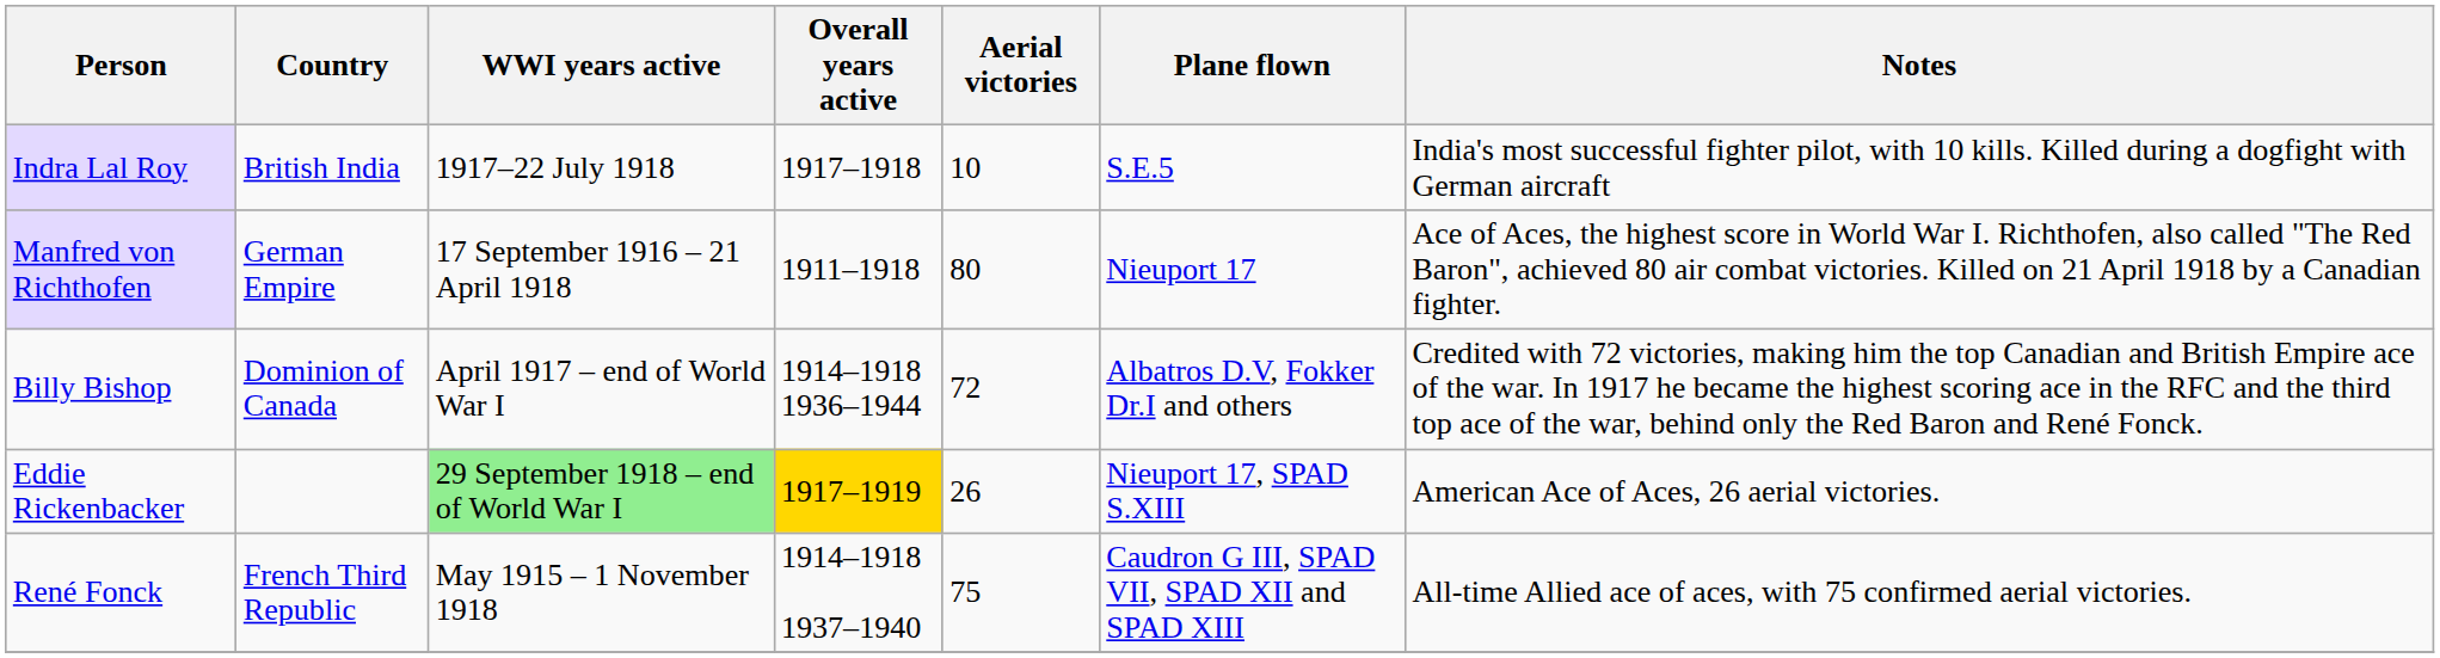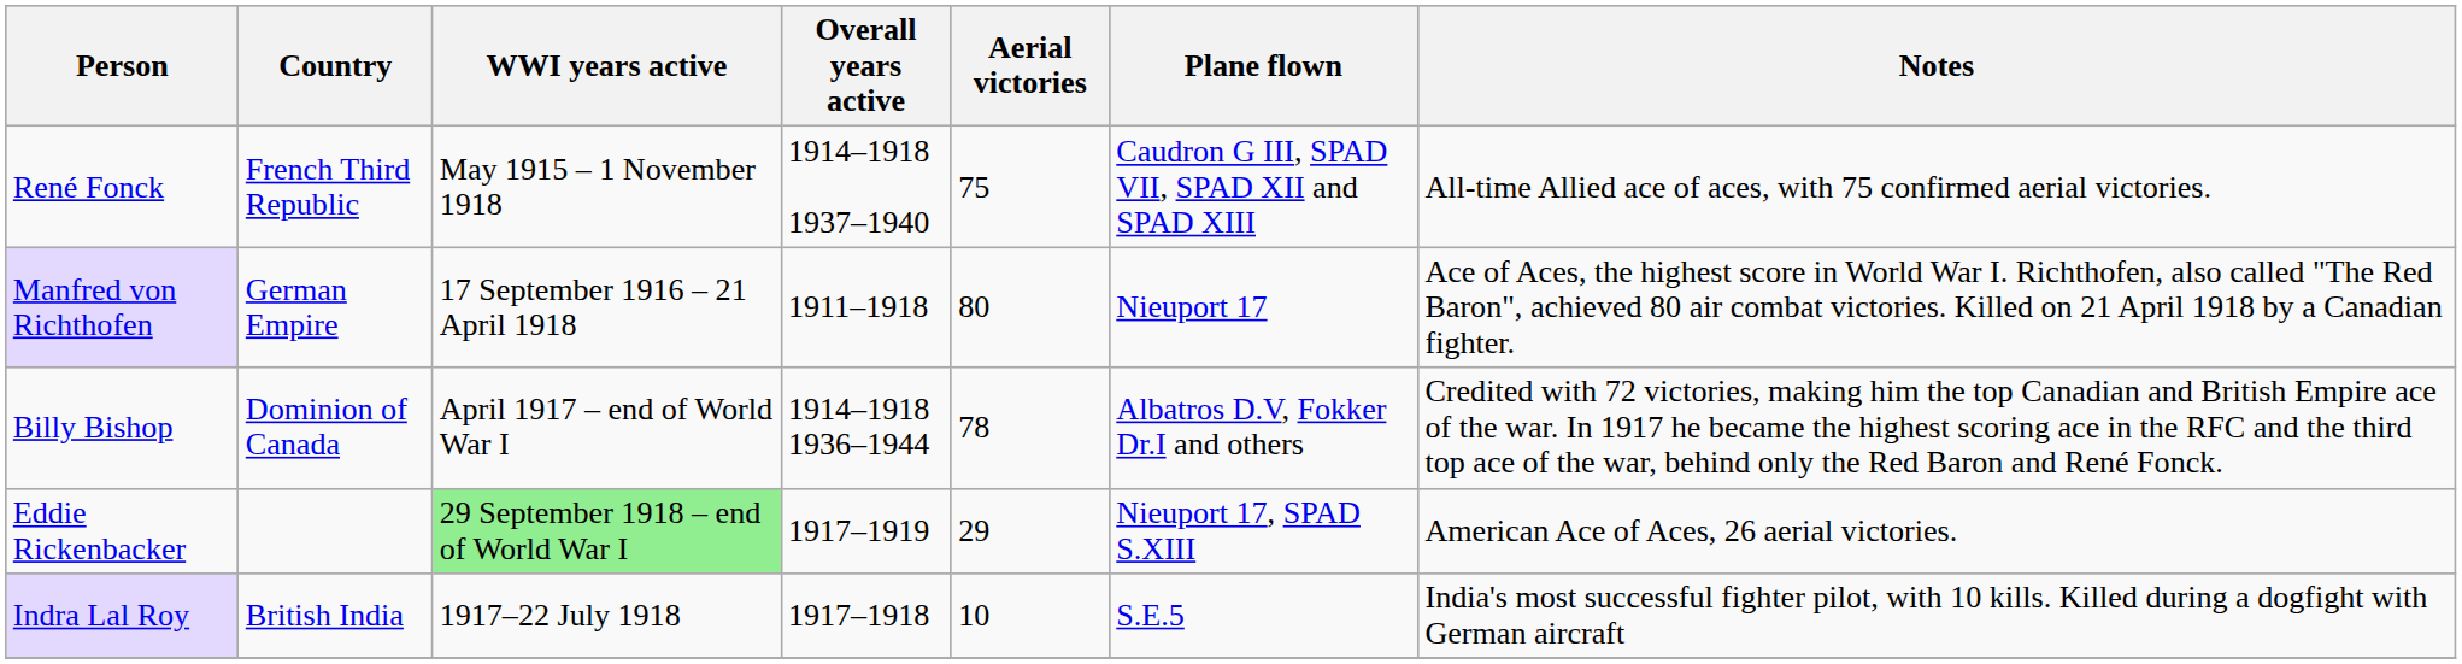rows swapped: René Fonck <-> Indra Lal Roy
Billy Bishop | Aerial victories: 72 -> 78
Eddie Rickenbacker | Overall years active: gold background -> no background
Eddie Rickenbacker | Aerial victories: 26 -> 29
